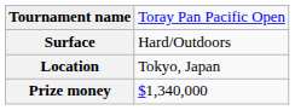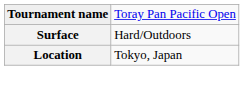- row: Prize money | $1,340,000
